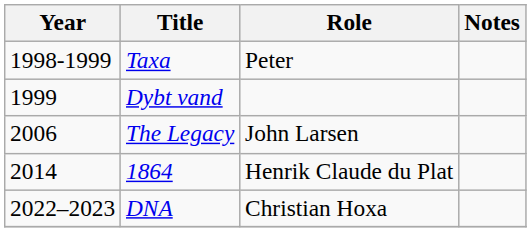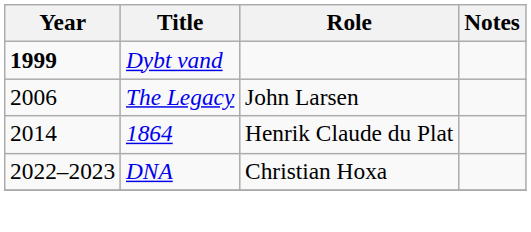- row: 1998-1999 | Taxa | Peter
Dybt vand | Year: normal -> bold
